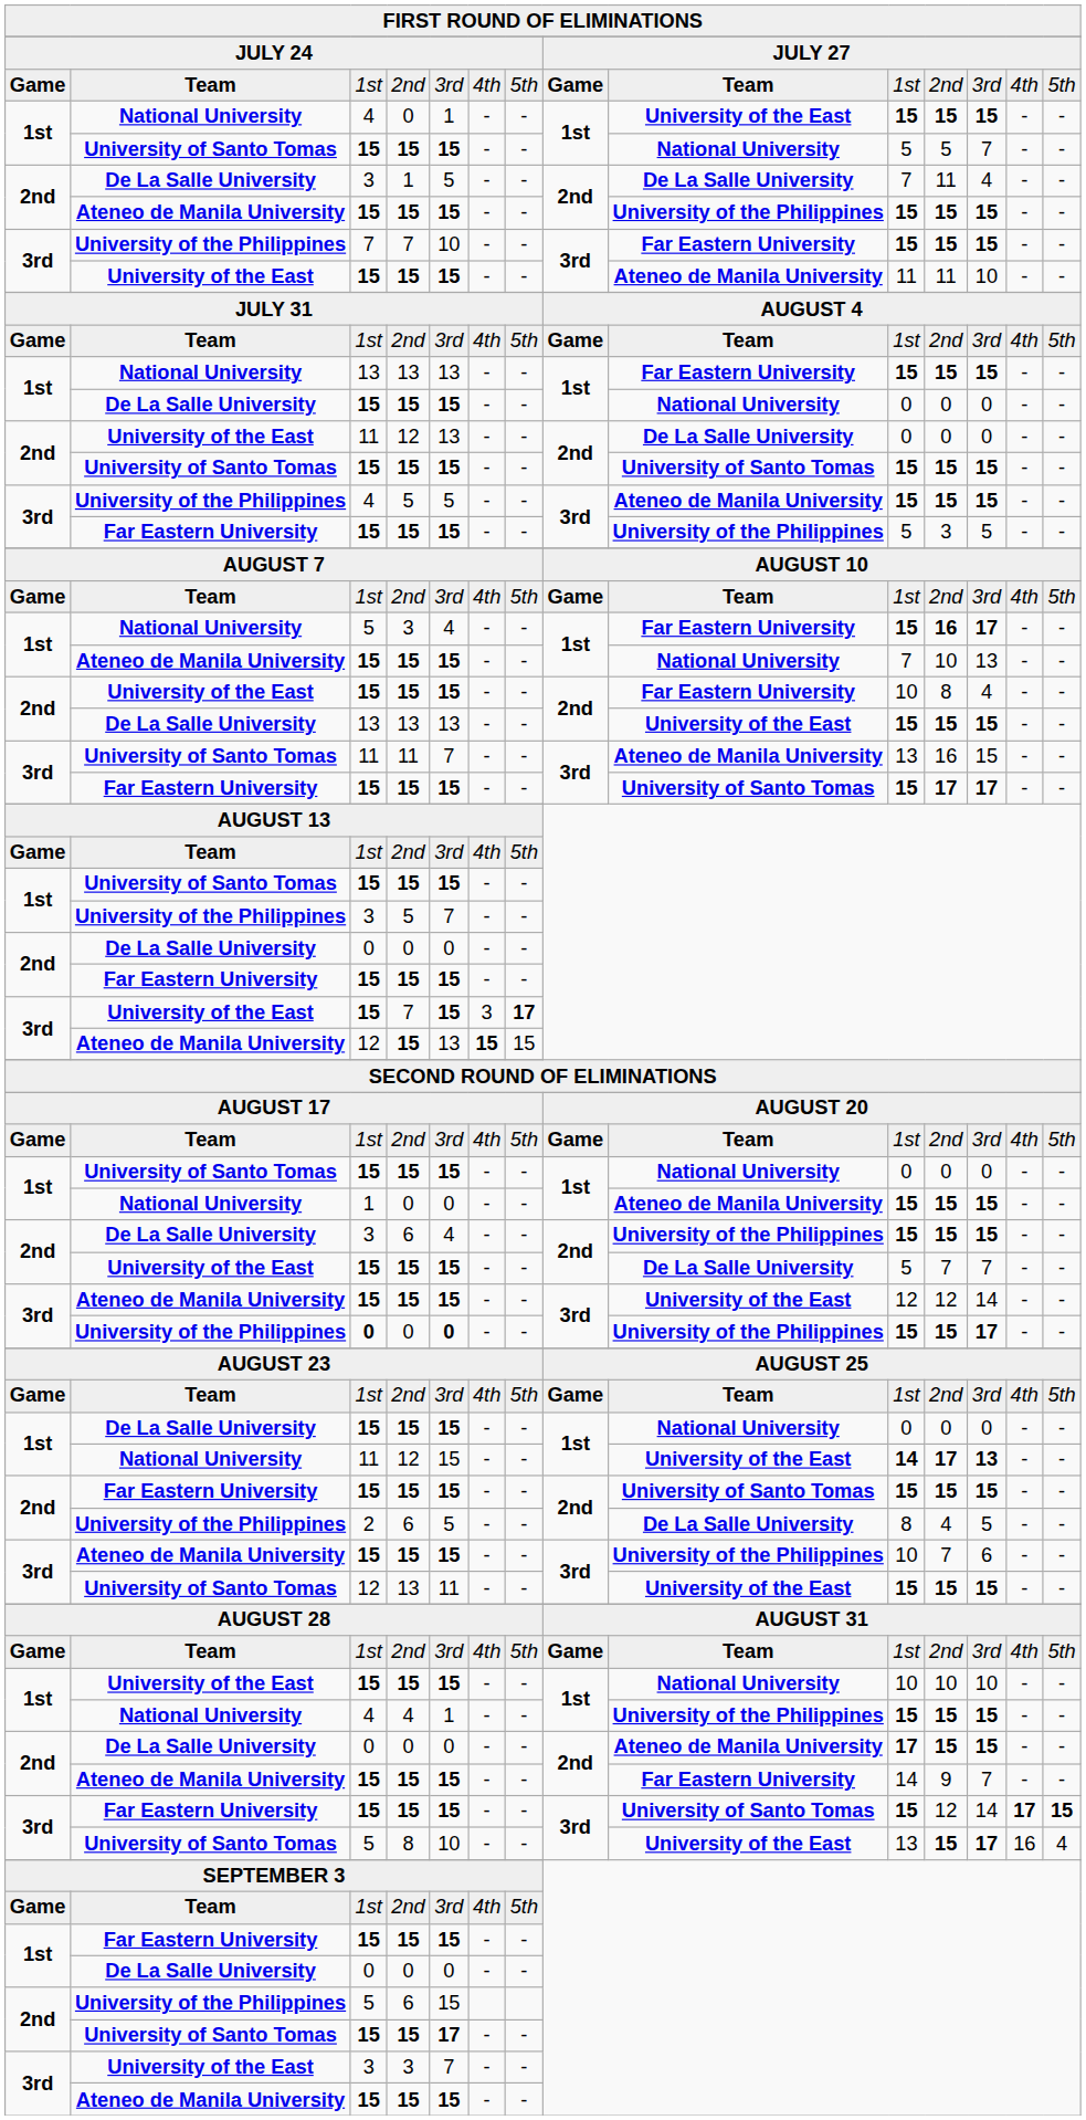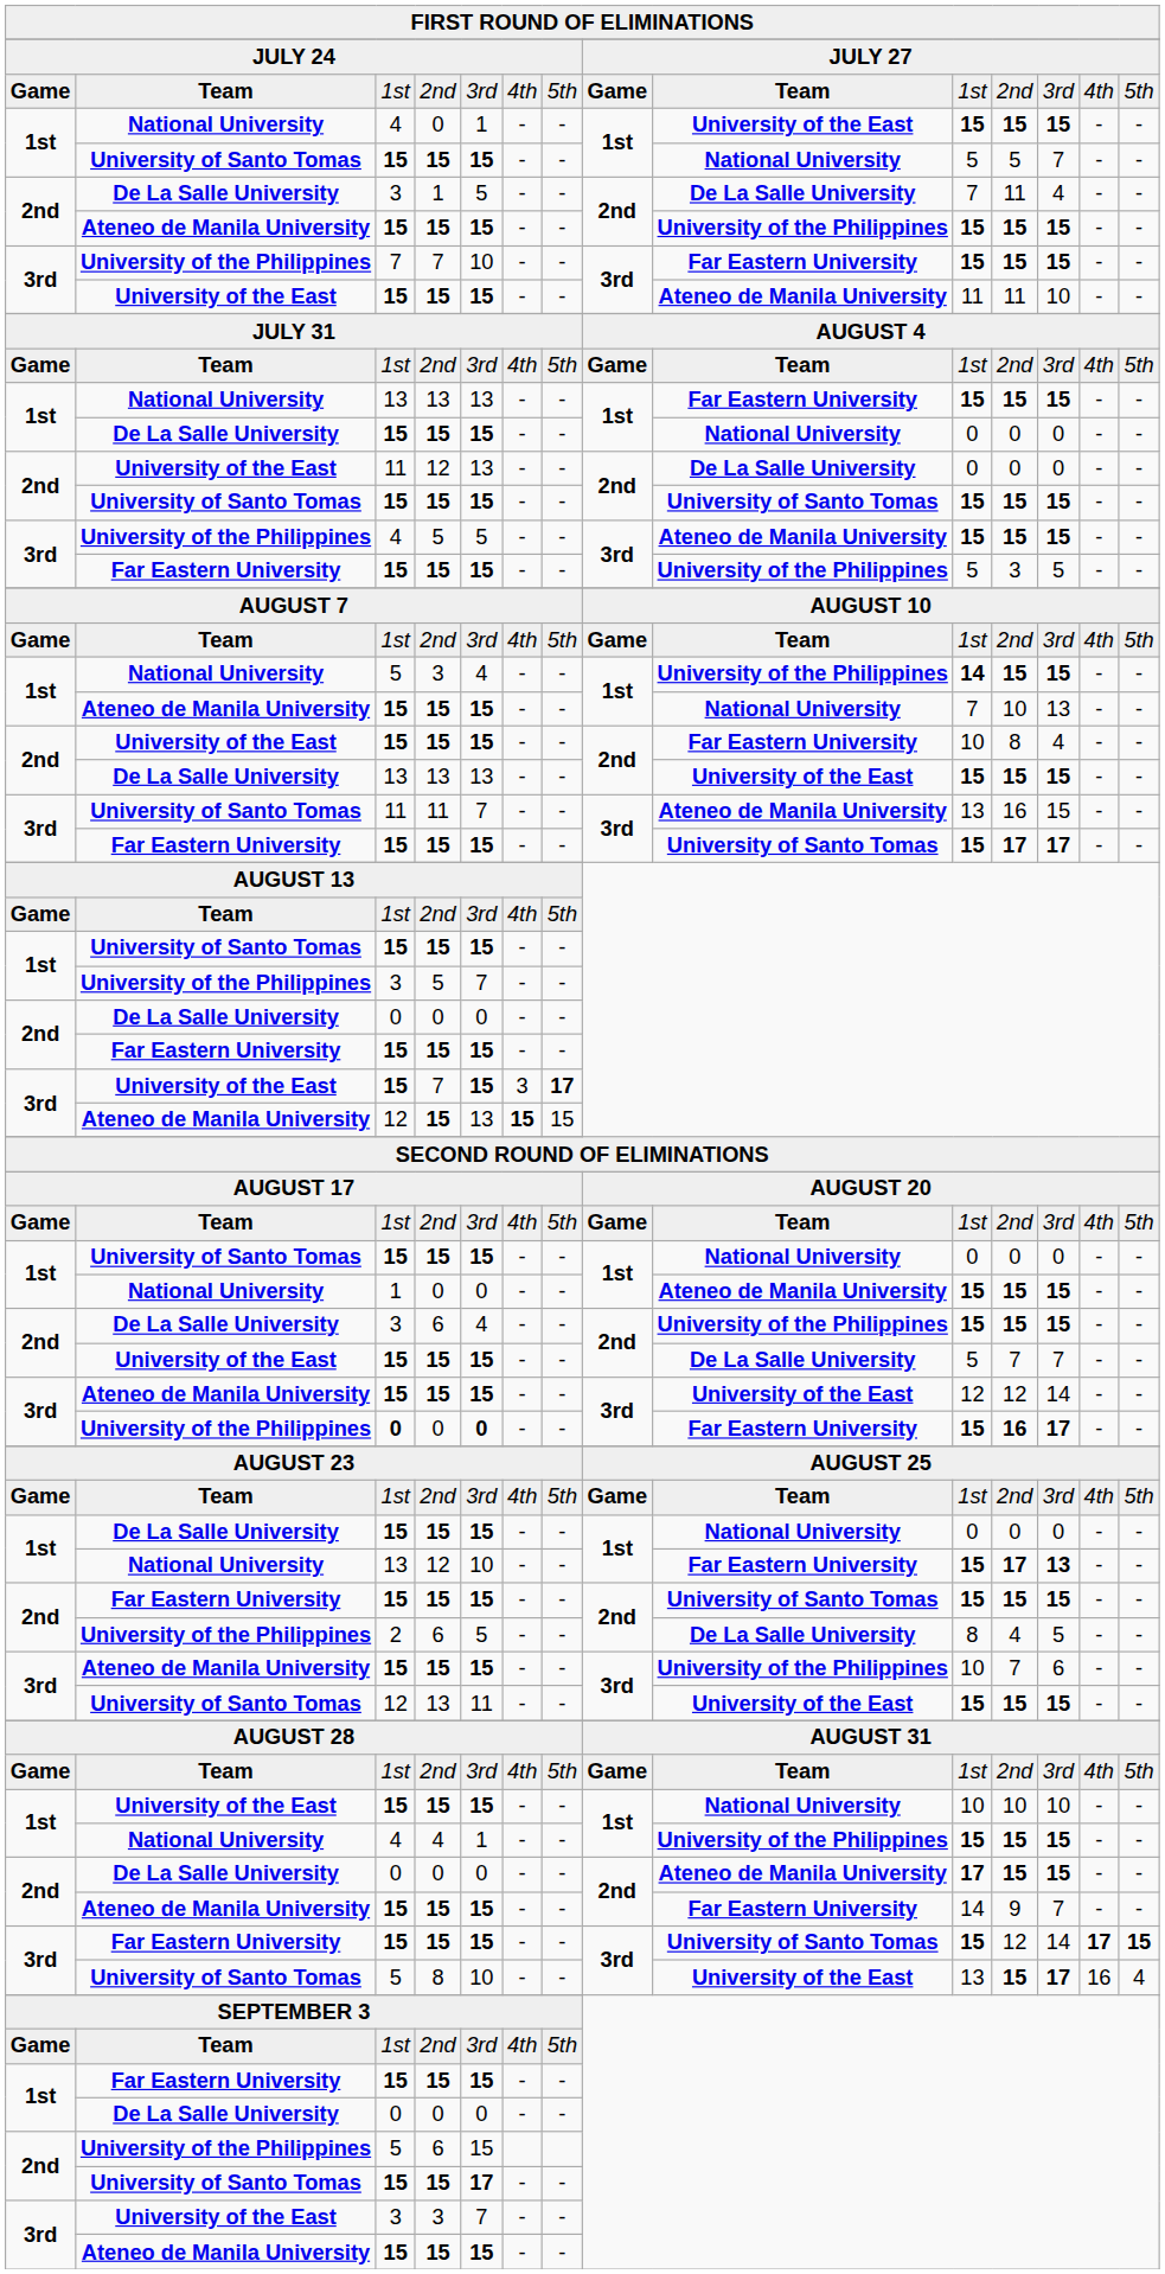National University / 3 | column 9: Far Eastern University -> University of the Philippines
National University / 3 | column 10: 15 -> 14
National University / 3 | column 11: 16 -> 15
National University / 3 | column 12: 17 -> 15
University of the Philippines / 0 | column 9: University of the Philippines -> Far Eastern University
University of the Philippines / 0 | column 11: 15 -> 16
National University / 12 | column 3: 11 -> 13
National University / 12 | column 5: 15 -> 10
National University / 12 | column 9: University of the East -> Far Eastern University
National University / 12 | column 10: 14 -> 15
